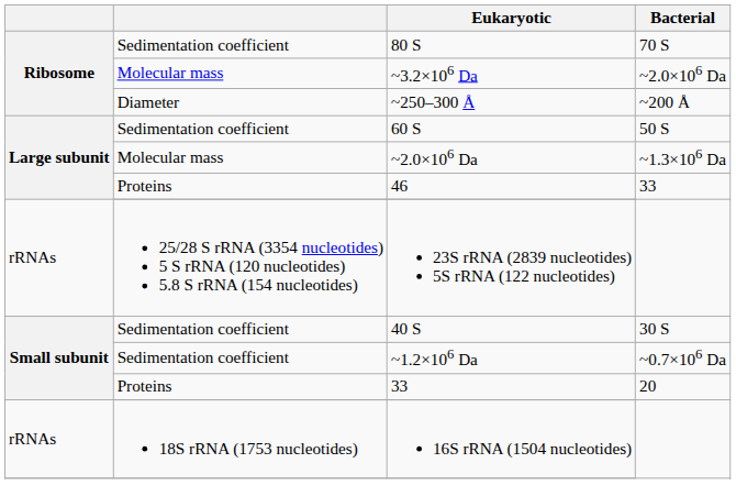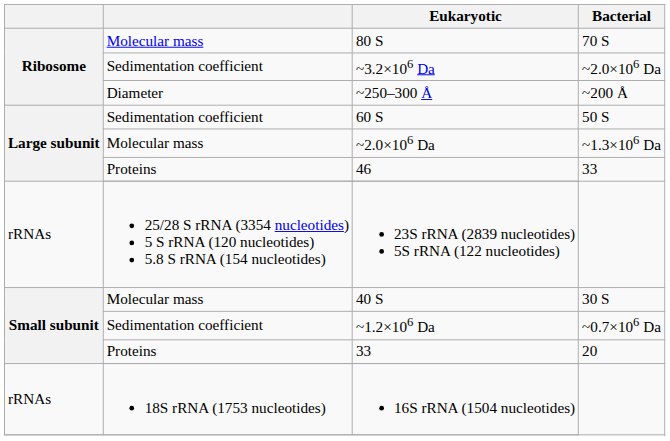80 S | column 2: Sedimentation coefficient -> Molecular mass
~3.2×106 Da | column 2: Molecular mass -> Sedimentation coefficient
40 S | column 2: Sedimentation coefficient -> Molecular mass
